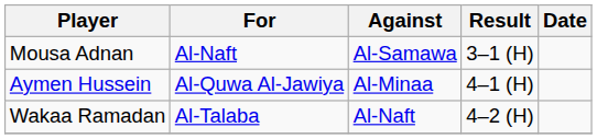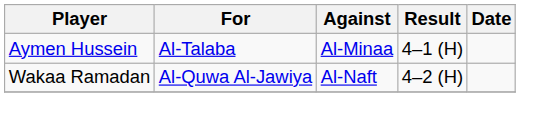- row: Mousa Adnan | Al-Naft | Al-Samawa | 3–1 (H)
Aymen Hussein | For: Al-Quwa Al-Jawiya -> Al-Talaba
Wakaa Ramadan | For: Al-Talaba -> Al-Quwa Al-Jawiya
